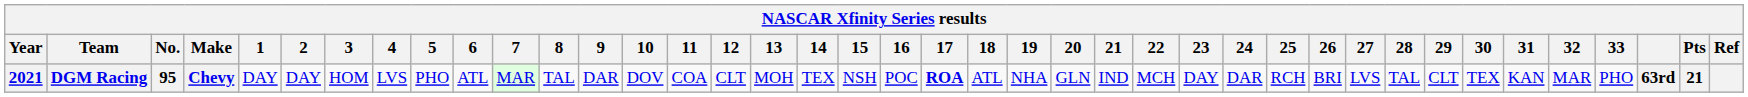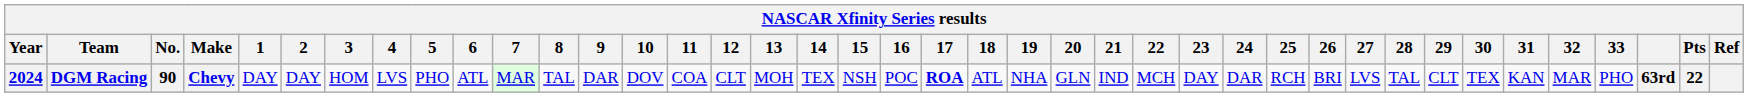DGM Racing | Year: 2021 -> 2024
DGM Racing | No.: 95 -> 90
DGM Racing | Pts: 21 -> 22
